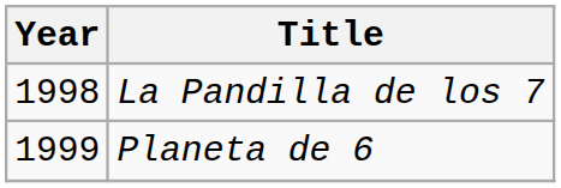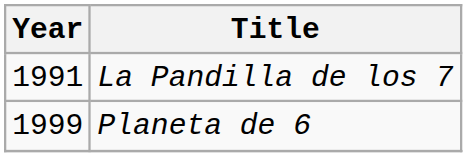La Pandilla de los 7 | Year: 1998 -> 1991
